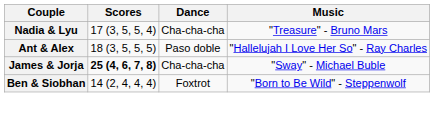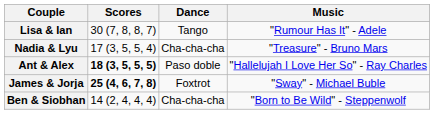+ row: Lisa & Ian | 30 (7, 8, 8, 7) | Tango | "Rumour Has It" - Adele
Ant & Alex | Scores: normal -> bold
James & Jorja | Dance: Cha-cha-cha -> Foxtrot
Ben & Siobhan | Dance: Foxtrot -> Cha-cha-cha
